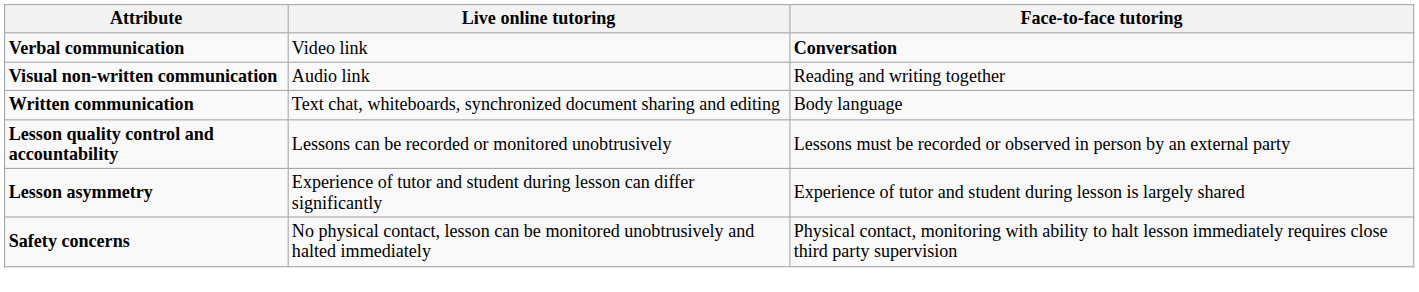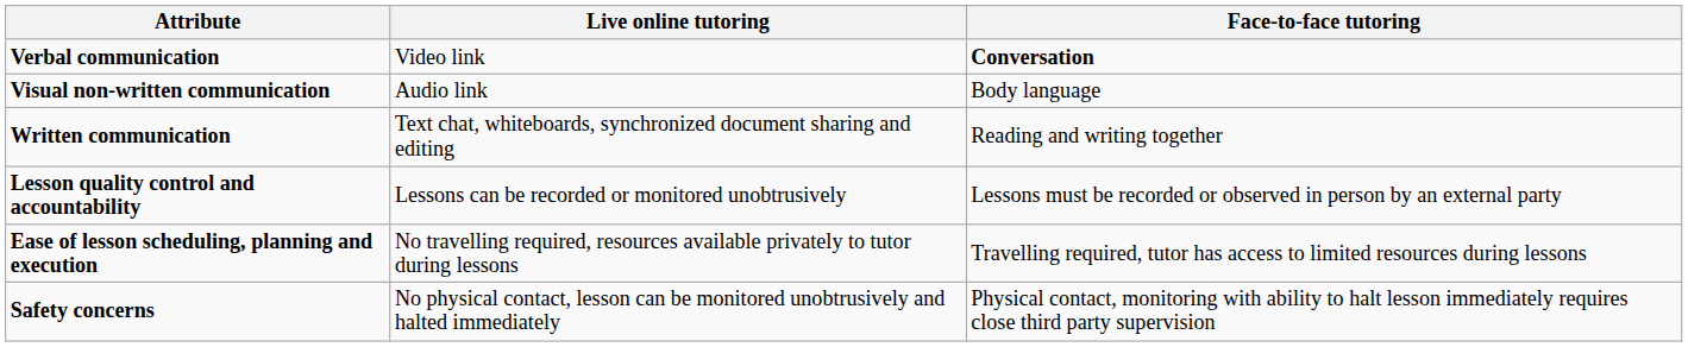Visual non-written communication | Face-to-face tutoring: Reading and writing together -> Body language
Written communication | Face-to-face tutoring: Body language -> Reading and writing together
- row: Lesson asymmetry | Experience of tutor and student during lesson can differ significantly | Experience of tutor and student during lesson is largely shared
+ row: Ease of lesson scheduling, planning and execution | No travelling required, resources available privately to tutor during lessons | Travelling required, tutor has access to limited resources during lessons
